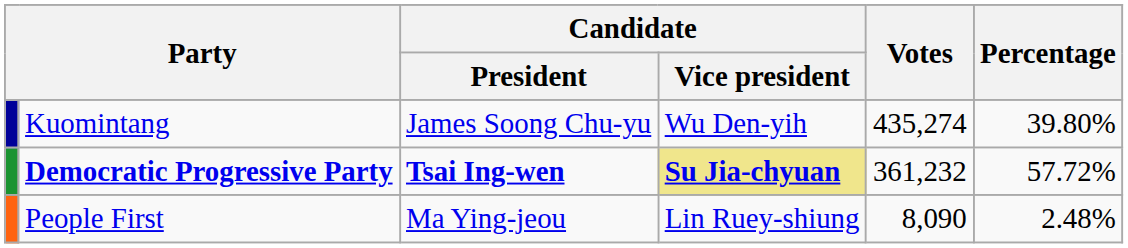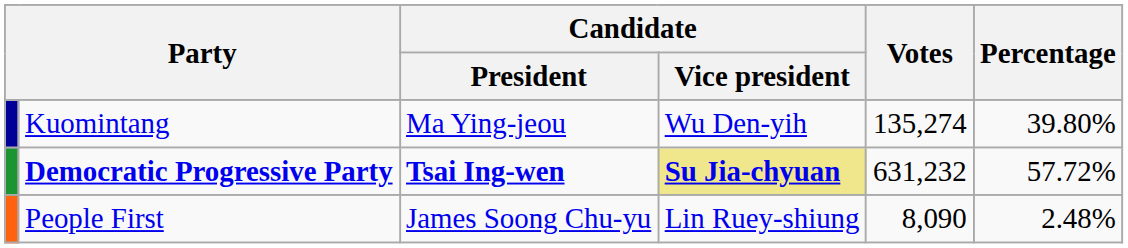Kuomintang | Candidate / President: James Soong Chu-yu -> Ma Ying-jeou
Kuomintang | Votes: 435,274 -> 135,274
Democratic Progressive Party | Votes: 361,232 -> 631,232
People First | Candidate / President: Ma Ying-jeou -> James Soong Chu-yu
